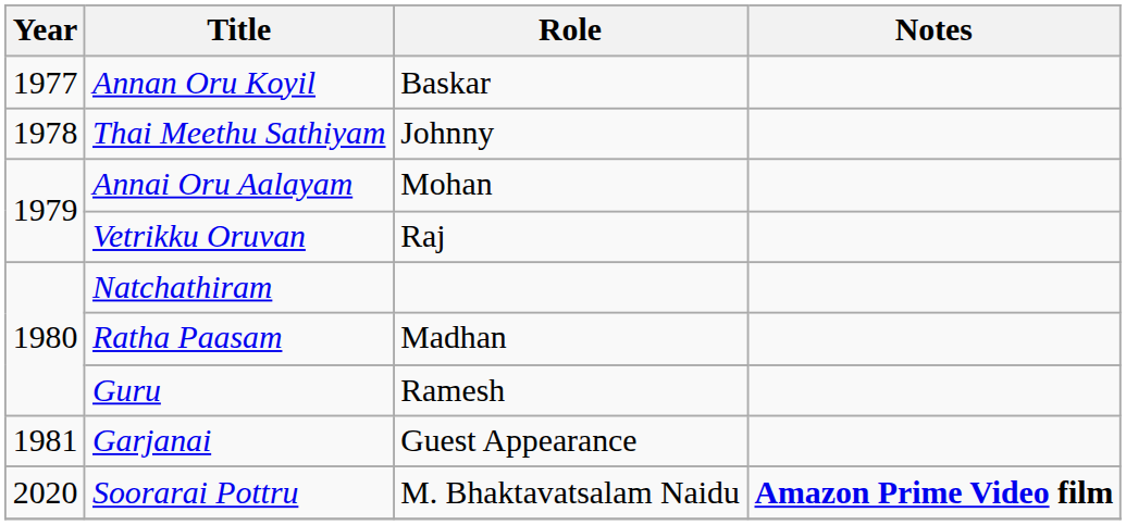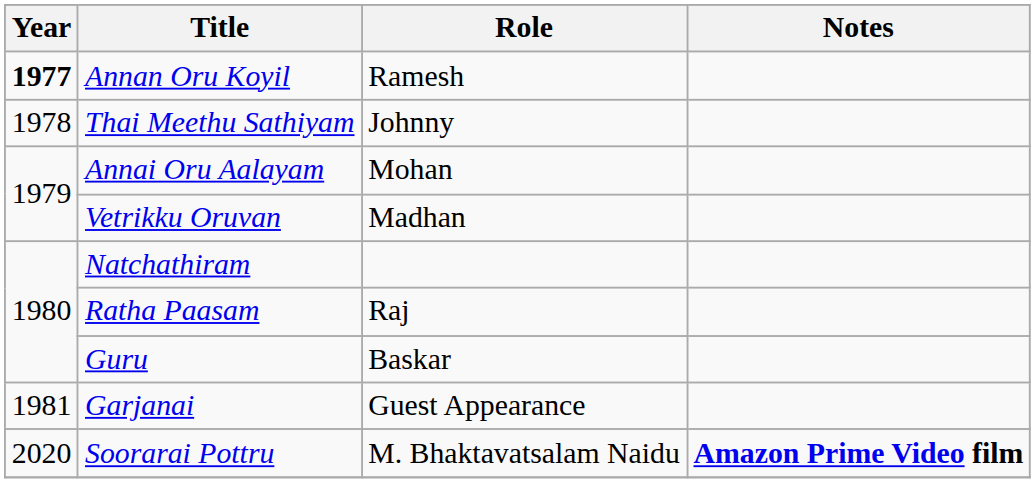Annan Oru Koyil | Year: normal -> bold
Annan Oru Koyil | Role: Baskar -> Ramesh
Vetrikku Oruvan | Role: Raj -> Madhan
Ratha Paasam | Role: Madhan -> Raj
Guru | Role: Ramesh -> Baskar
